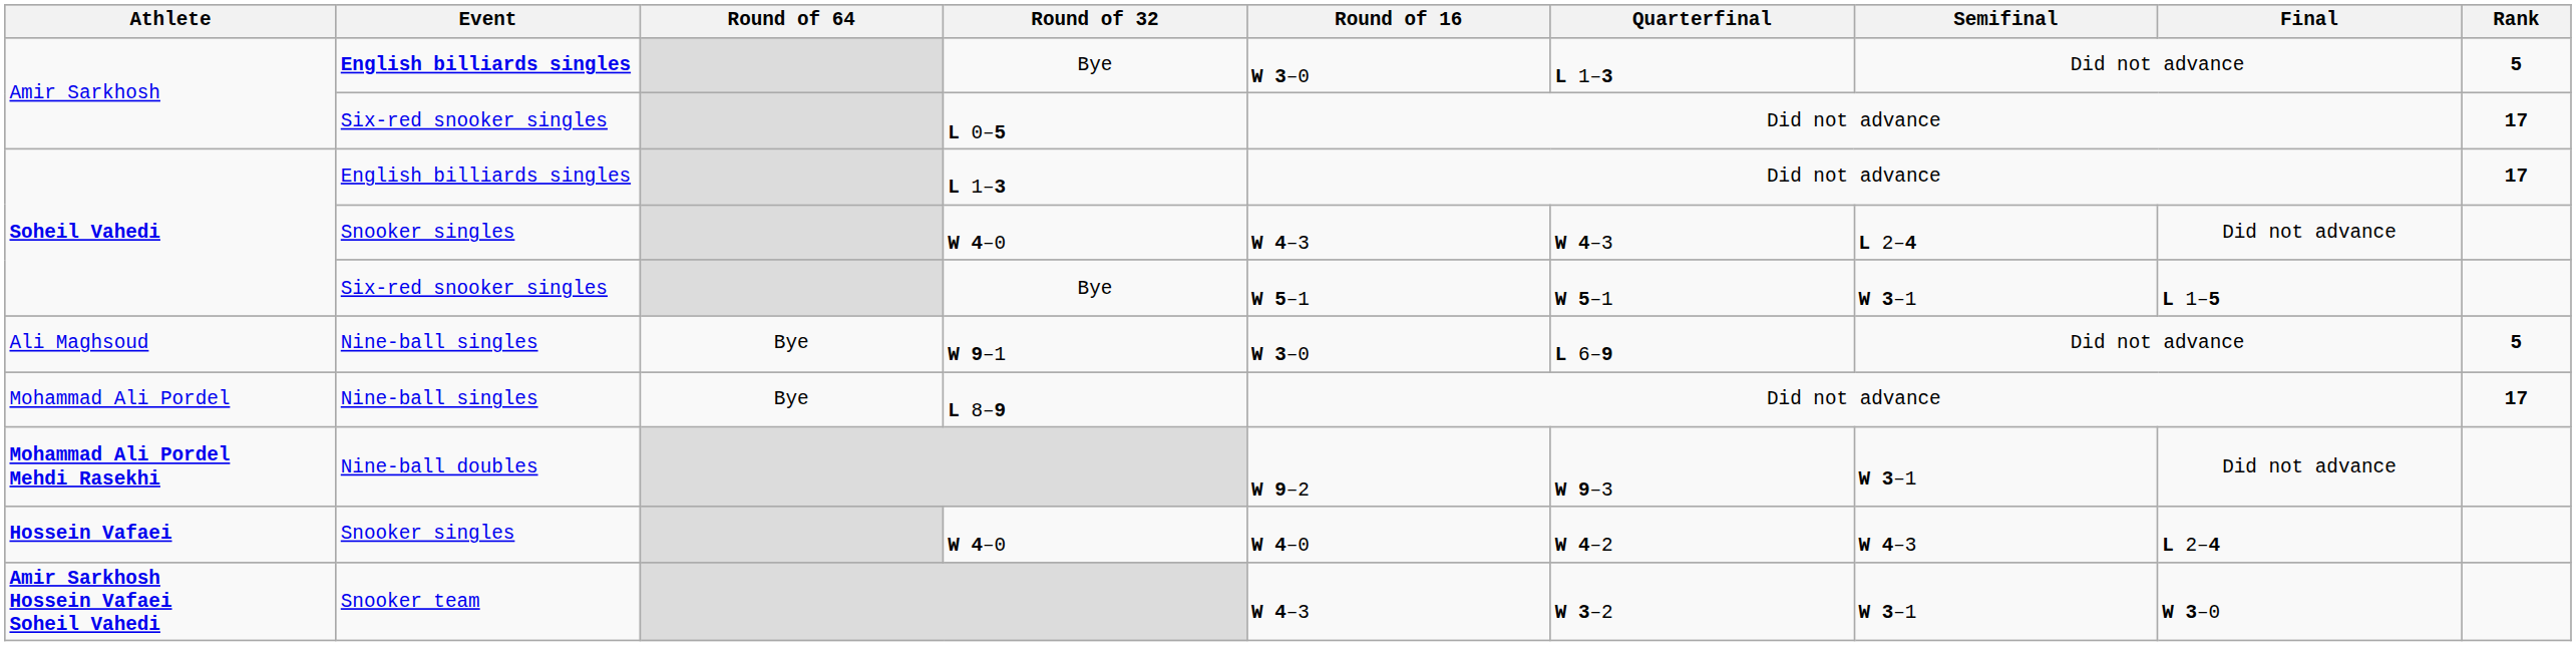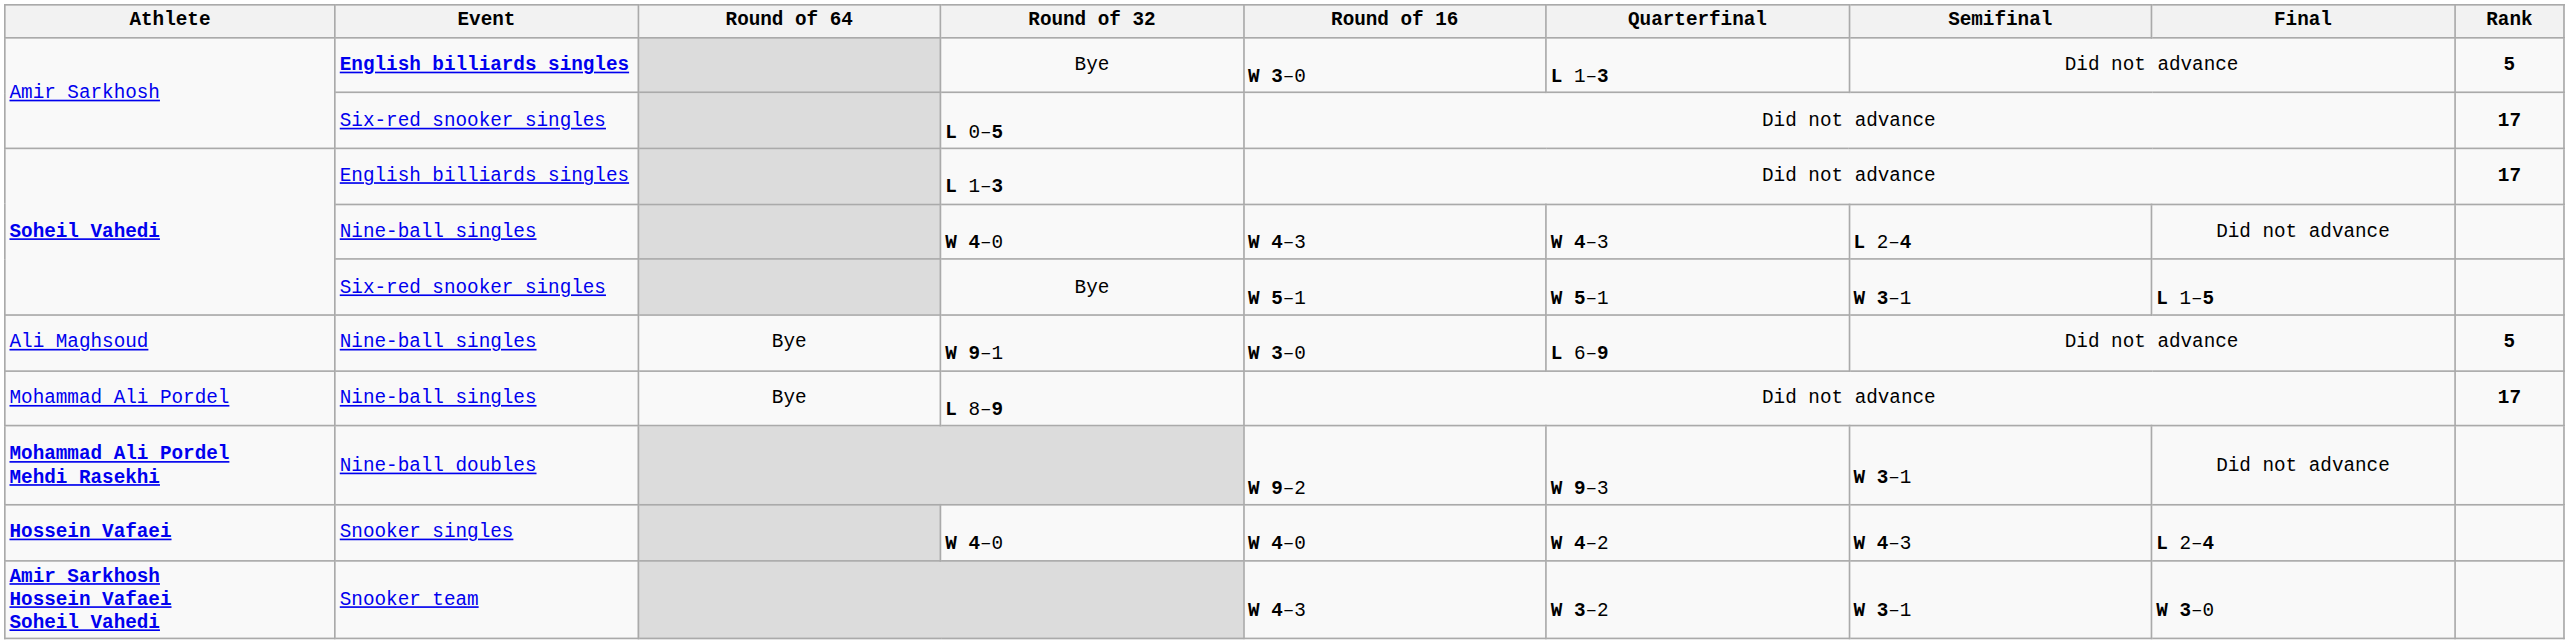Soheil Vahedi / W 4–0 | Event: Snooker singles -> Nine-ball singles
